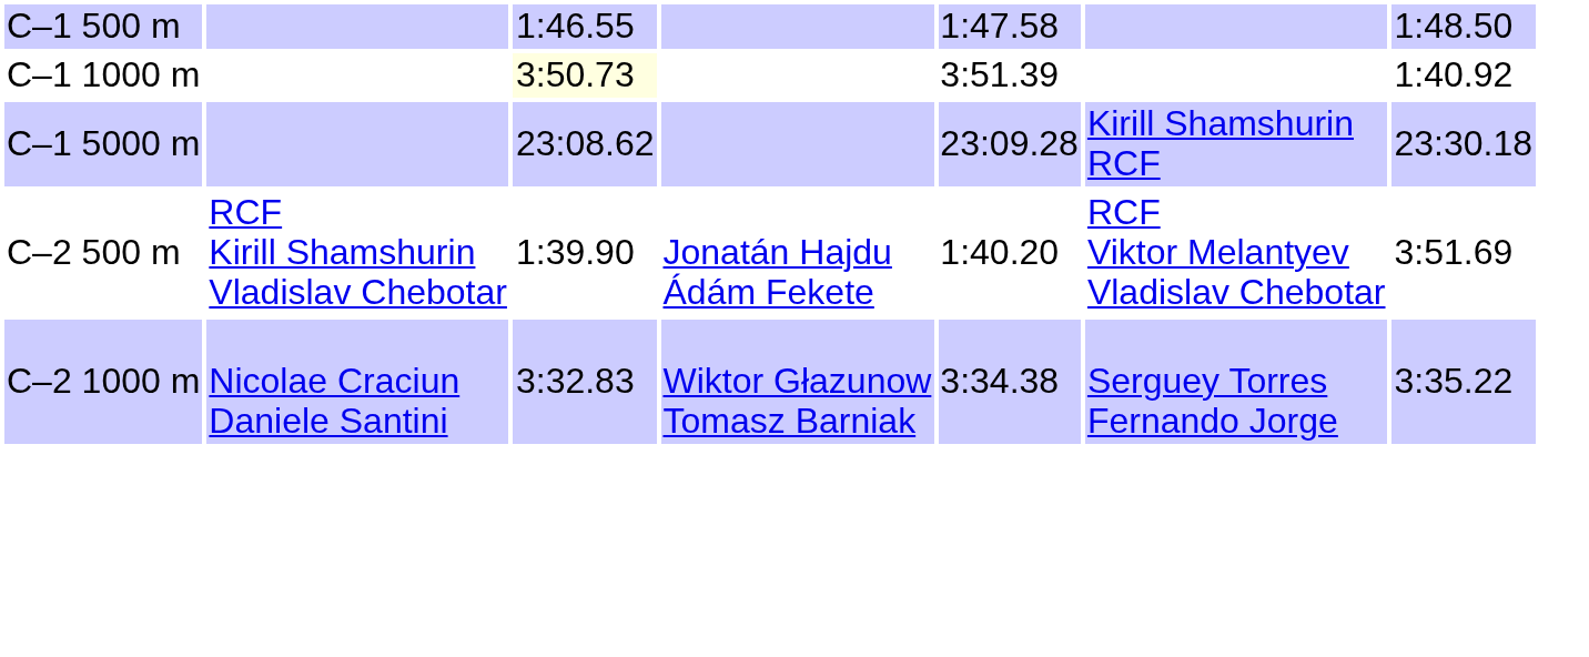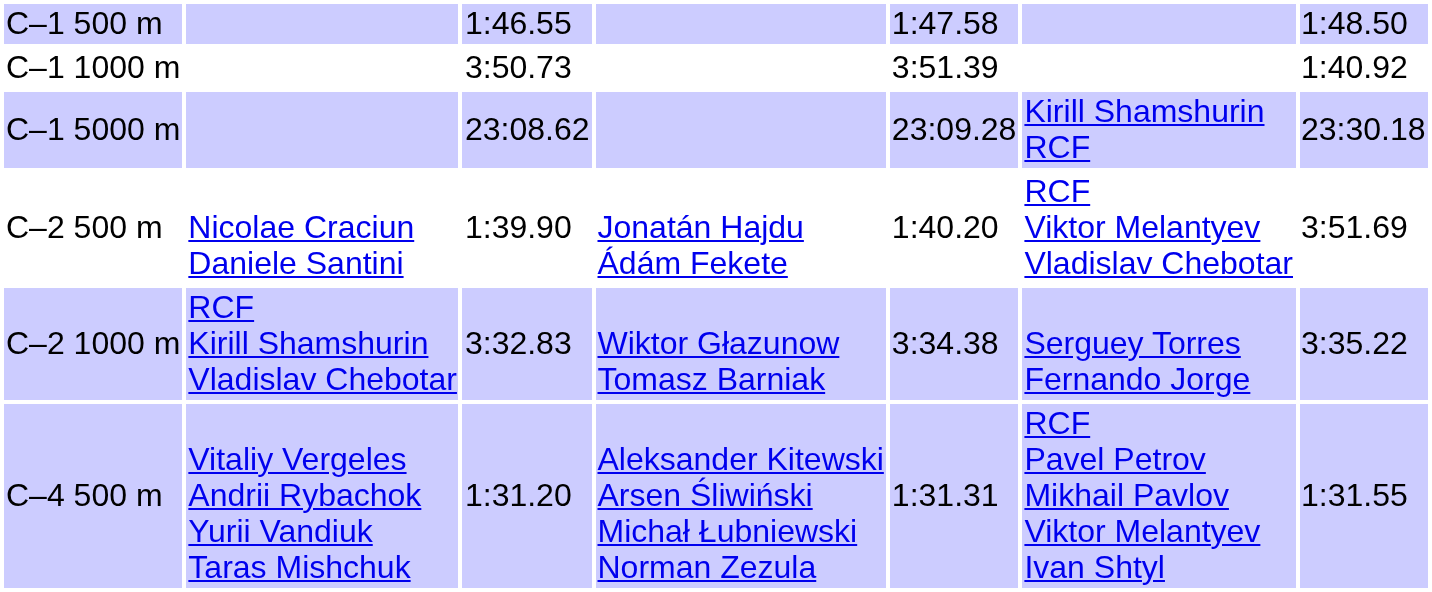C–1 1000 m | column 3: lightyellow background -> no background
C–2 500 m | column 2: RCF Kirill Shamshurin Vladislav Chebotar -> Nicolae Craciun Daniele Santini
C–2 1000 m | column 2: Nicolae Craciun Daniele Santini -> RCF Kirill Shamshurin Vladislav Chebotar
+ row: C–4 500 m | Vitaliy Vergeles Andrii Rybachok Yurii Vandiuk Taras Mishchuk | 1:31.20 | Aleksander Kitewski Arsen Śliwiński Michał Łubniewski Norman Zezula | 1:31.31 | RCF Pavel Petrov Mikhail Pavlov Viktor Melantyev Ivan Shtyl | 1:31.55
